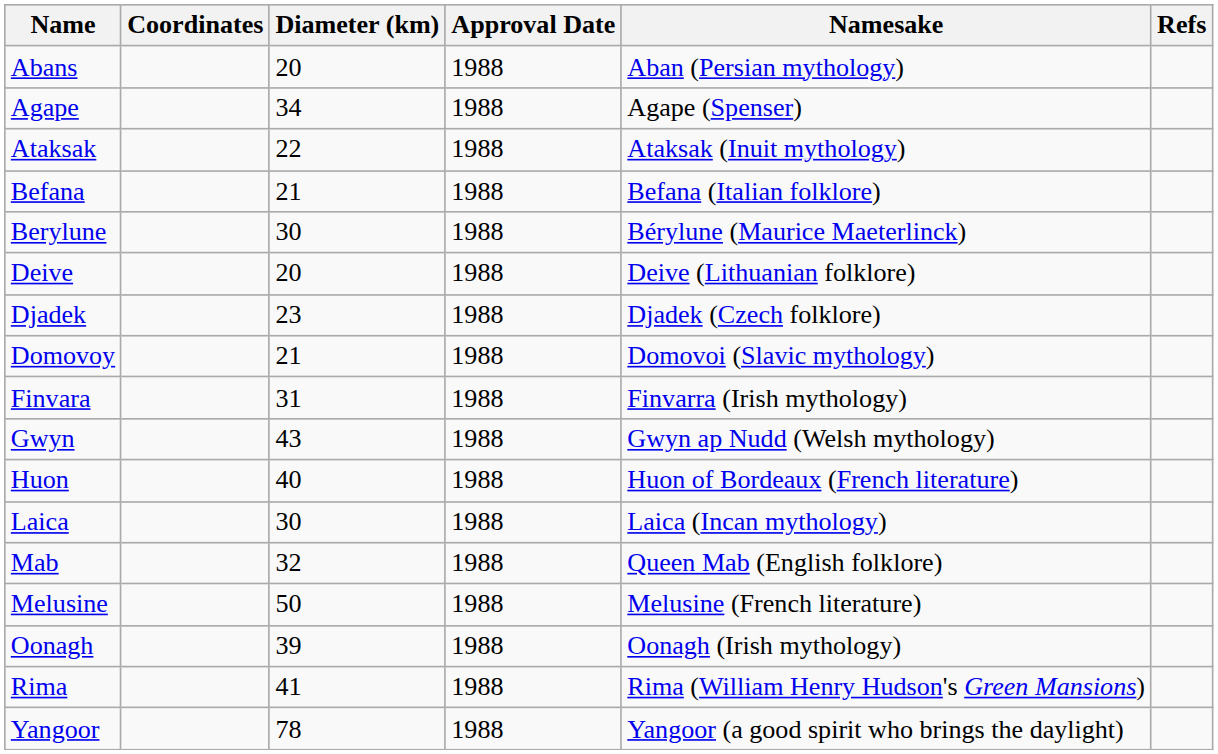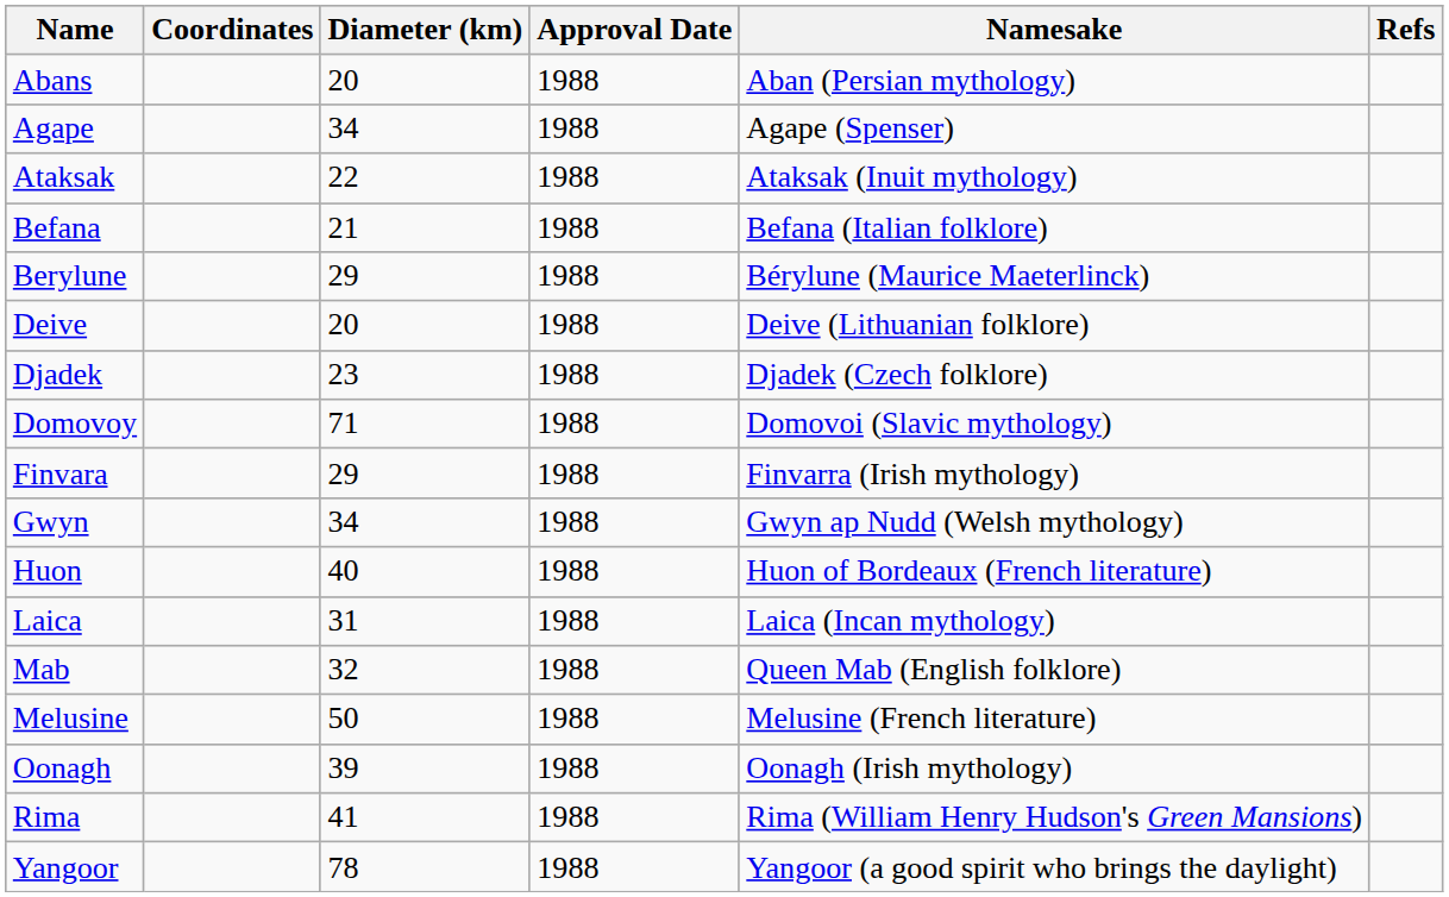Berylune | Diameter (km): 30 -> 29
Domovoy | Diameter (km): 21 -> 71
Finvara | Diameter (km): 31 -> 29
Gwyn | Diameter (km): 43 -> 34
Laica | Diameter (km): 30 -> 31
